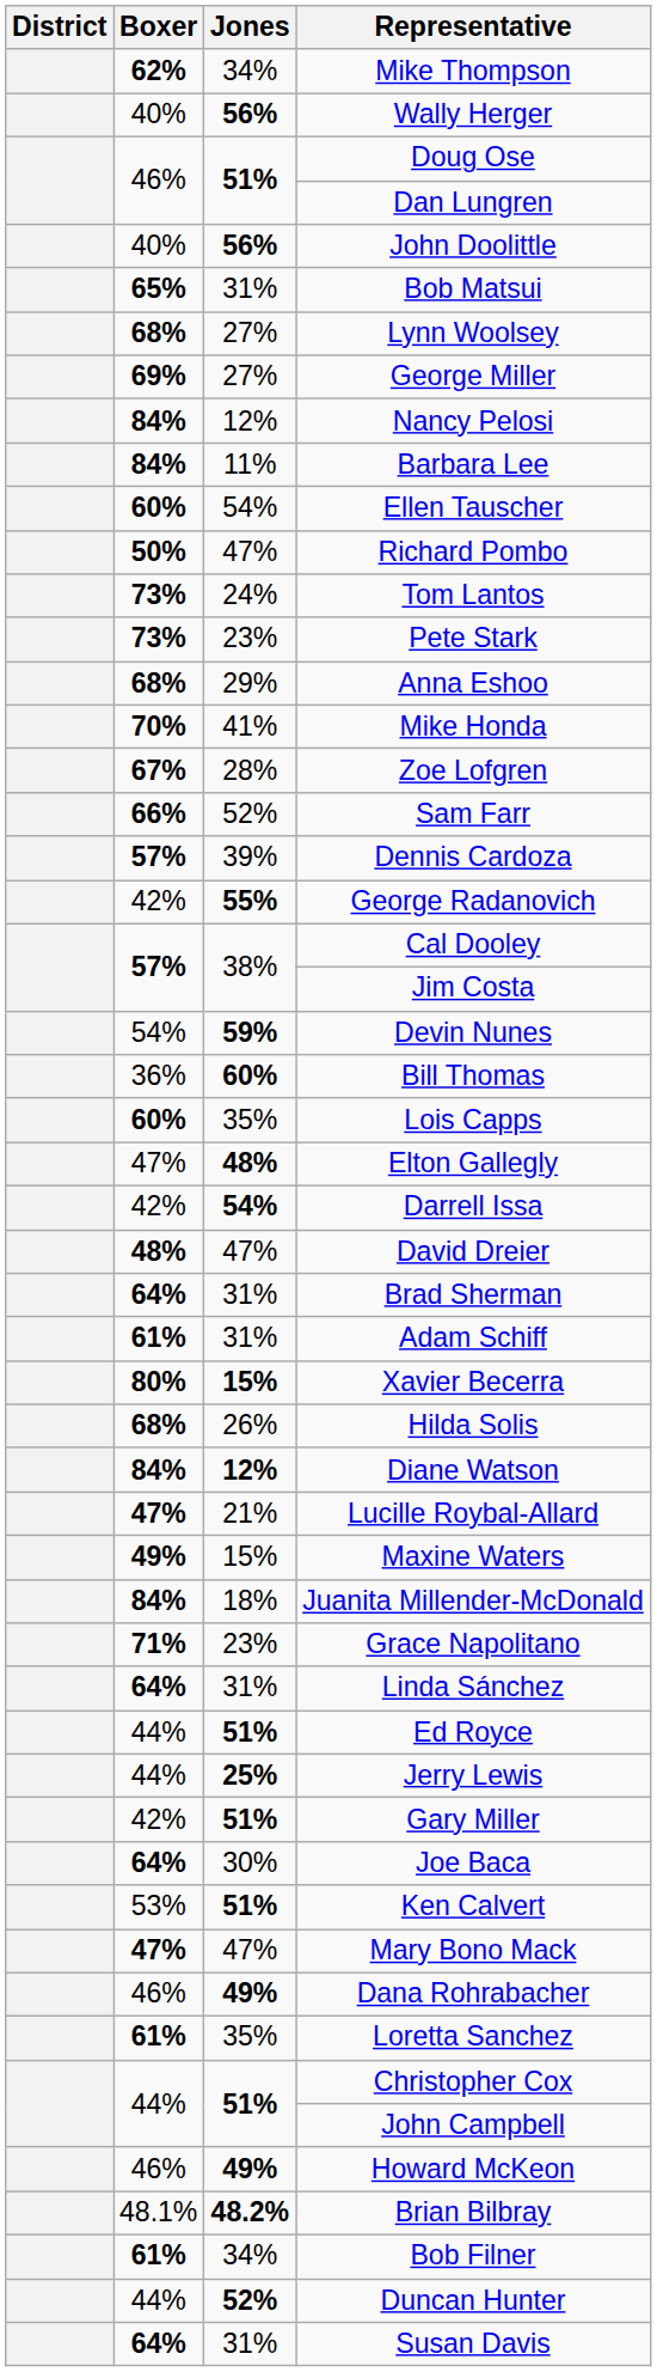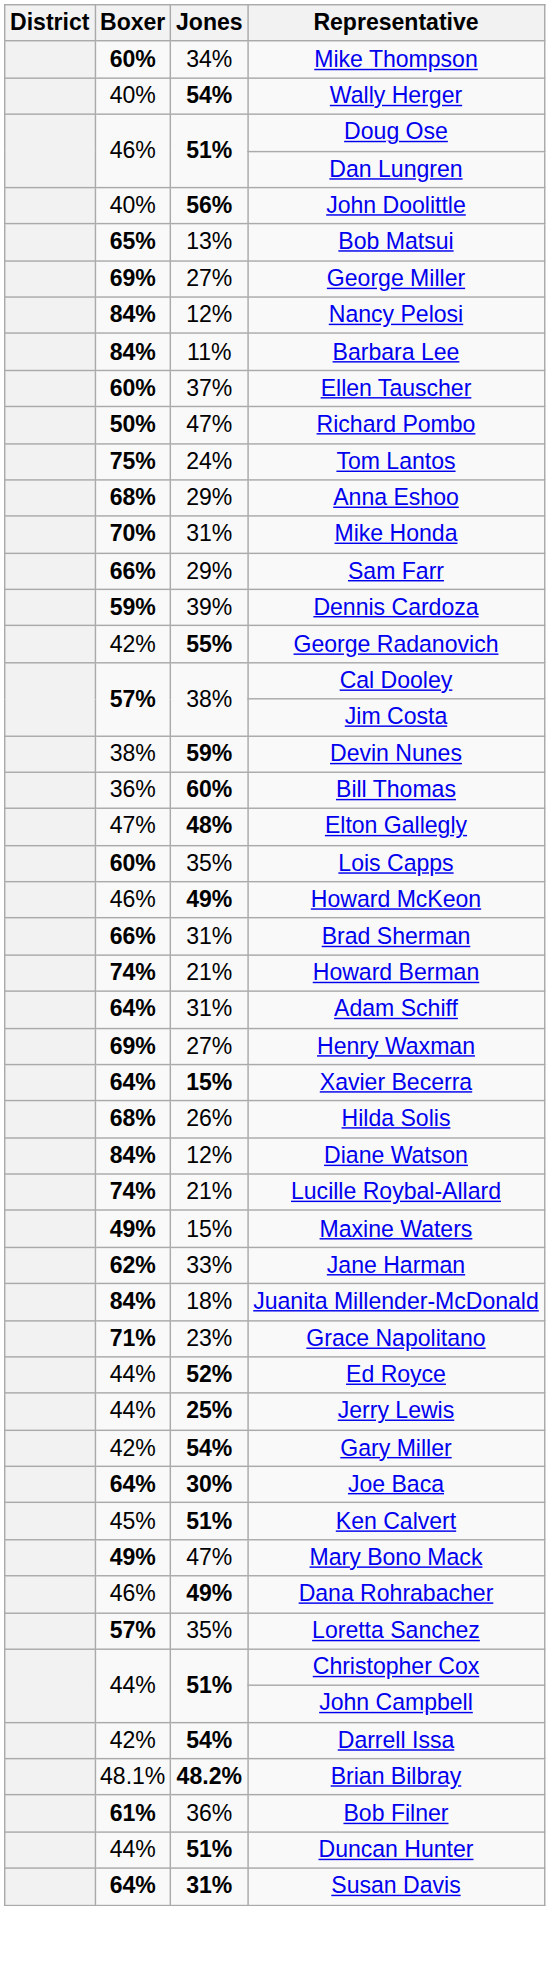Mike Thompson | Boxer: 62% -> 60%
Wally Herger | Jones: 56% -> 54%
Bob Matsui | Jones: 31% -> 13%
- row: 68% | 27% | Lynn Woolsey
Ellen Tauscher | Jones: 54% -> 37%
Tom Lantos | Boxer: 73% -> 75%
- row: 73% | 23% | Pete Stark
Mike Honda | Jones: 41% -> 31%
- row: 67% | 28% | Zoe Lofgren
Sam Farr | Jones: 52% -> 29%
Dennis Cardoza | Boxer: 57% -> 59%
Devin Nunes | Boxer: 54% -> 38%
rows swapped: Lois Capps <-> Elton Gallegly
rows swapped: Howard McKeon <-> Darrell Issa
- row: 48% | 47% | David Dreier
Brad Sherman | Boxer: 64% -> 66%
+ row: 74% | 21% | Howard Berman
Adam Schiff | Boxer: 61% -> 64%
+ row: 69% | 27% | Henry Waxman
Xavier Becerra | Boxer: 80% -> 64%
Diane Watson | Jones: bold -> normal
Lucille Roybal-Allard | Boxer: 47% -> 74%
+ row: 62% | 33% | Jane Harman
- row: 64% | 31% | Linda Sánchez
Ed Royce | Jones: 51% -> 52%
Gary Miller | Jones: 51% -> 54%
Joe Baca | Jones: normal -> bold
Ken Calvert | Boxer: 53% -> 45%
Mary Bono Mack | Boxer: 47% -> 49%
Loretta Sanchez | Boxer: 61% -> 57%
Bob Filner | Jones: 34% -> 36%
Duncan Hunter | Jones: 52% -> 51%
Susan Davis | Jones: normal -> bold
